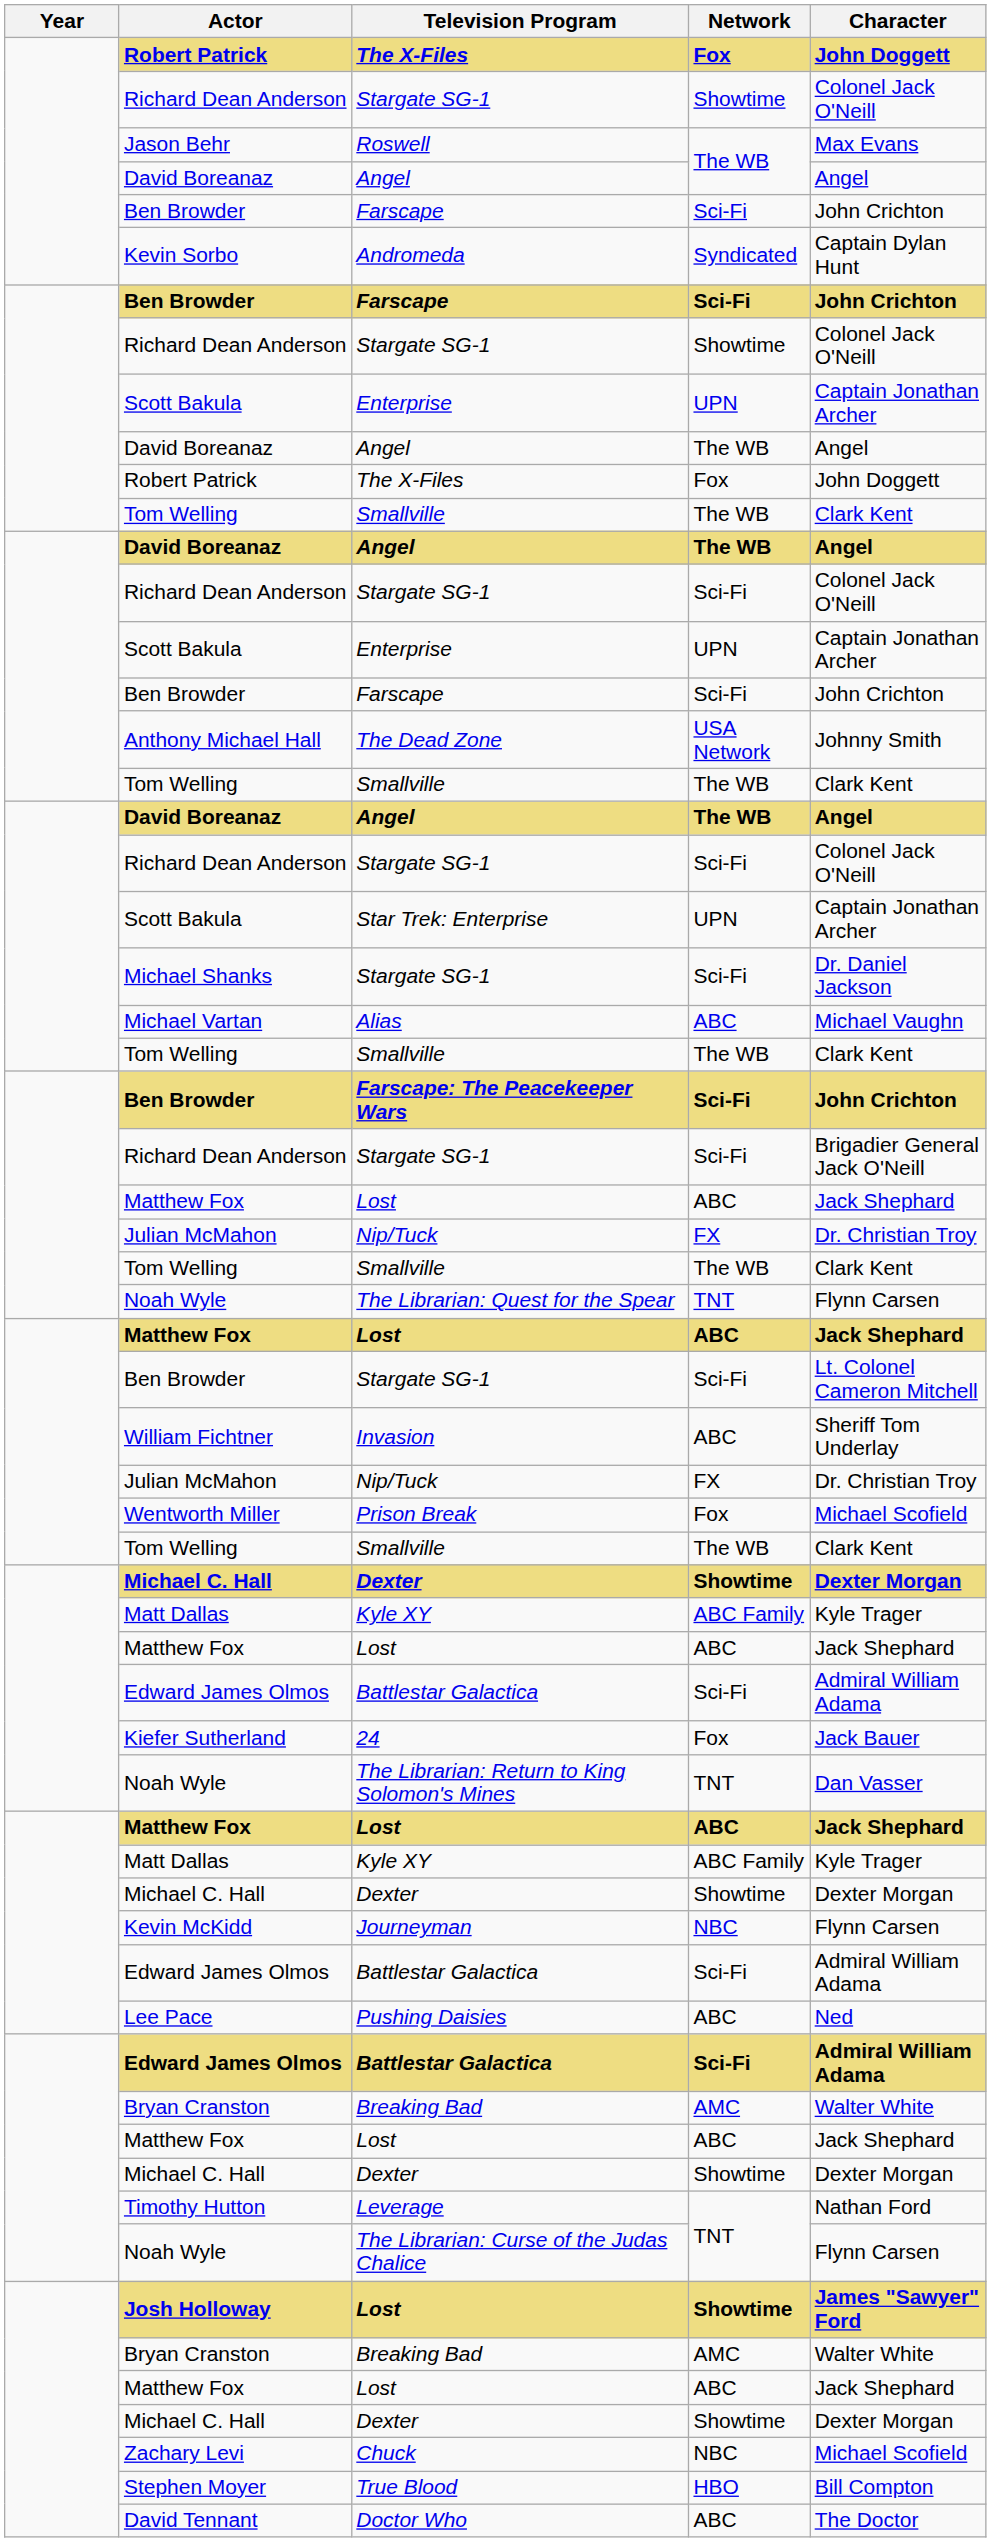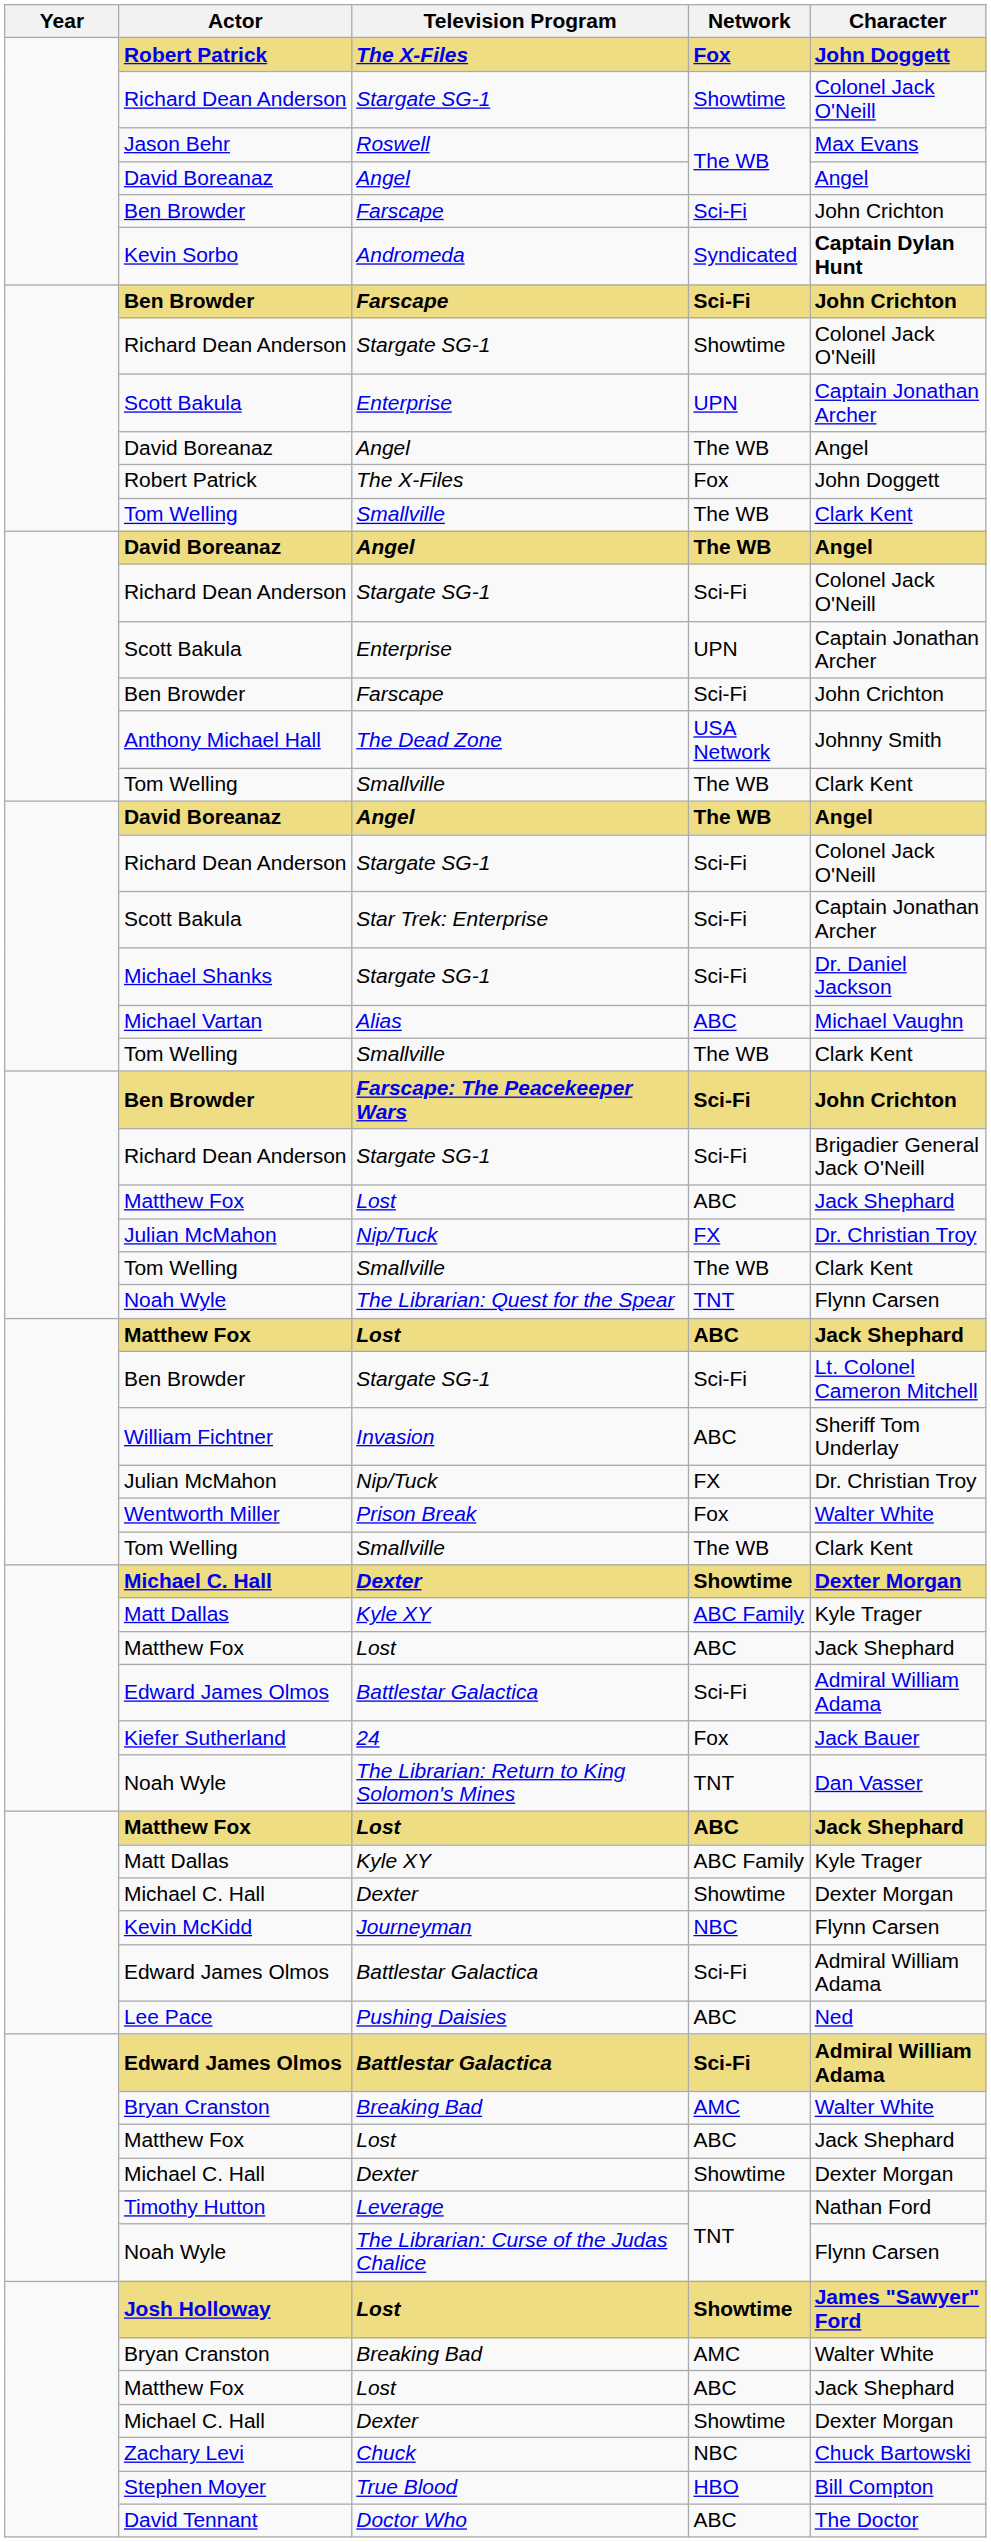Andromeda | Character: normal -> bold
Star Trek: Enterprise | Network: UPN -> Sci-Fi
Prison Break | Character: Michael Scofield -> Walter White
Chuck | Character: Michael Scofield -> Chuck Bartowski
